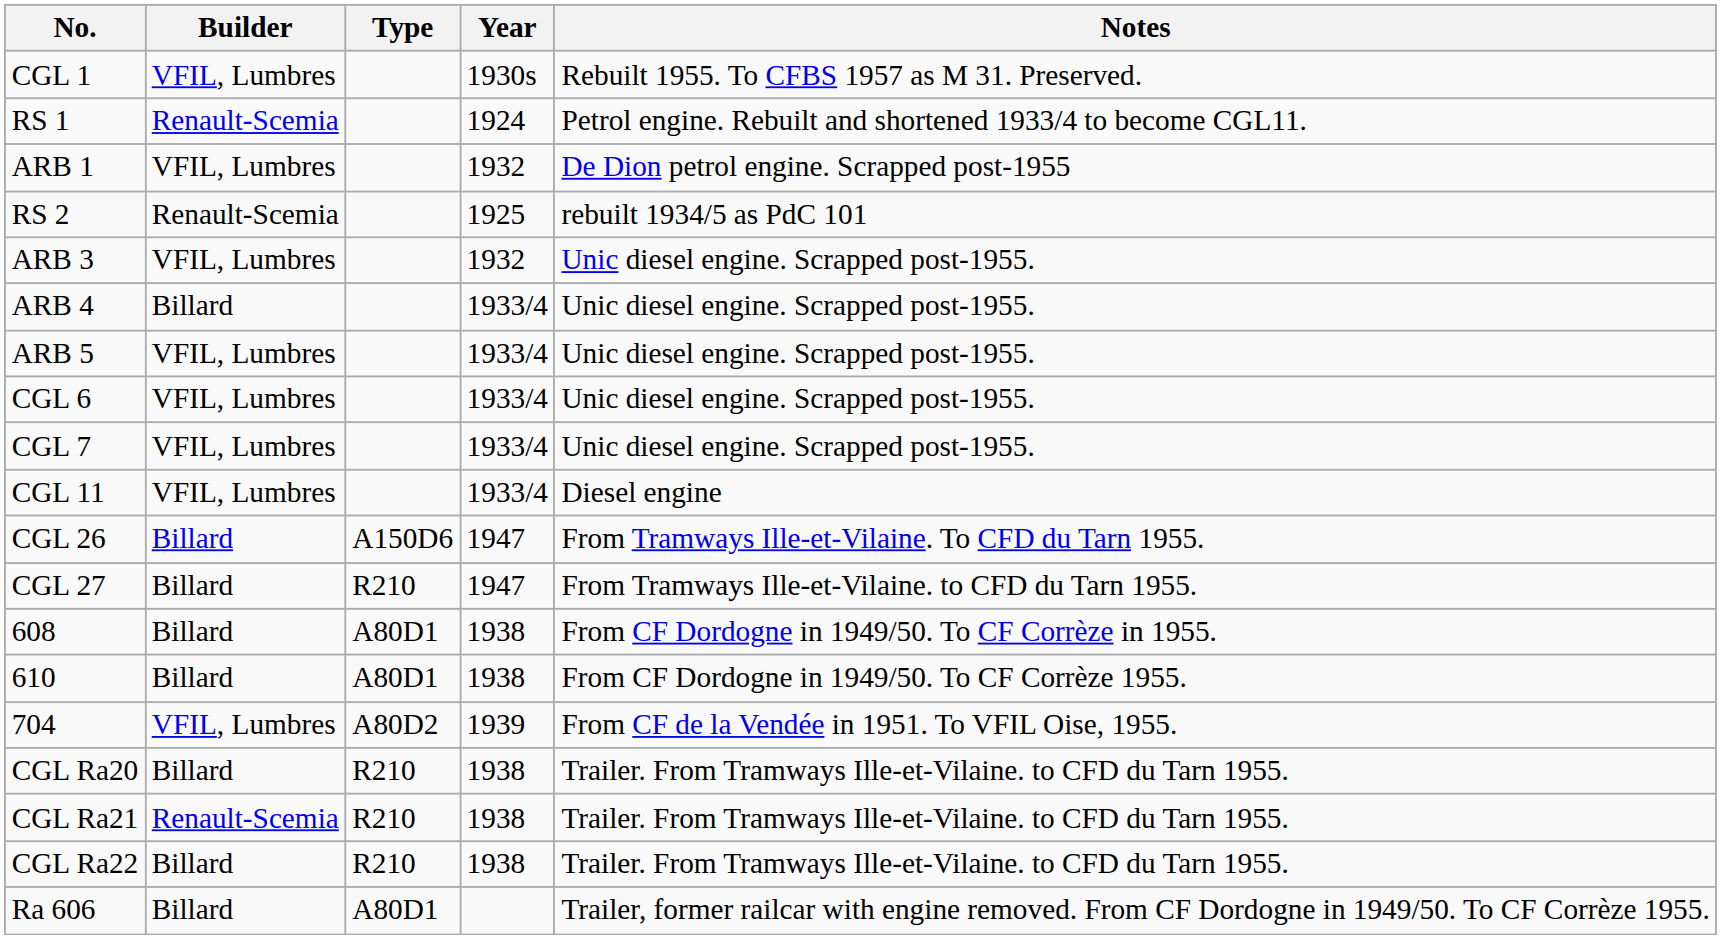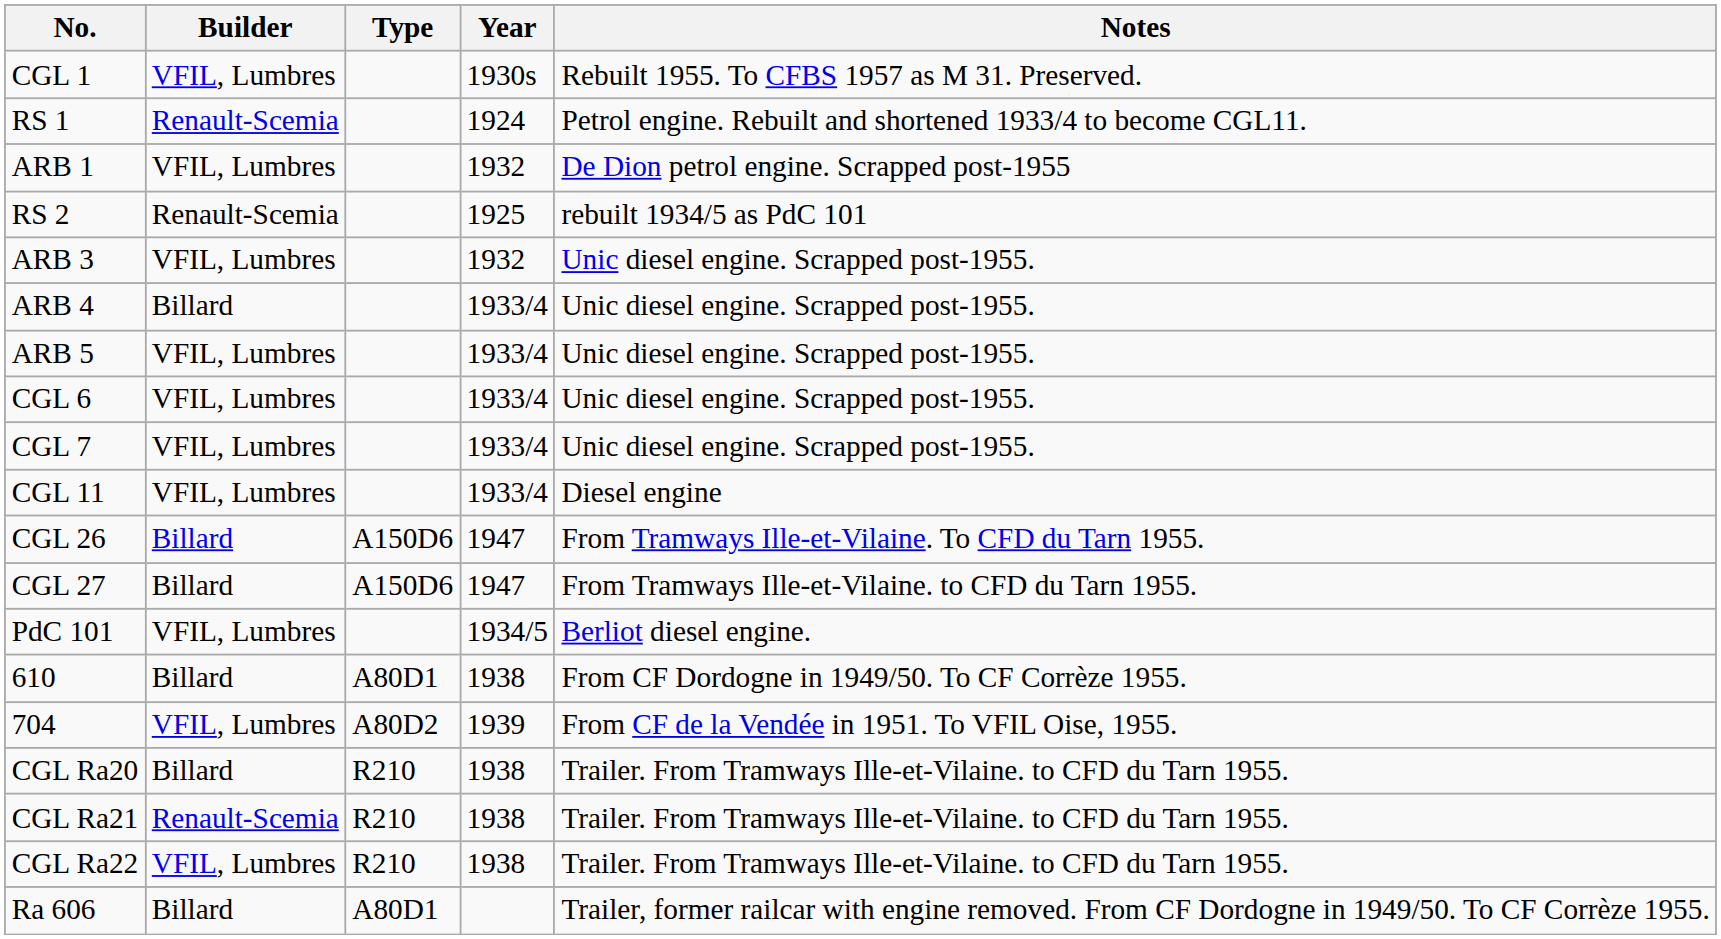CGL 27 | Type: R210 -> A150D6
+ row: PdC 101 | VFIL, Lumbres | 1934/5 | Berliot diesel engine.
- row: 608 | Billard | A80D1 | 1938 | From CF Dordogne in 1949/50. To CF Corrèze in 1955.
CGL Ra22 | Builder: Billard -> VFIL, Lumbres
